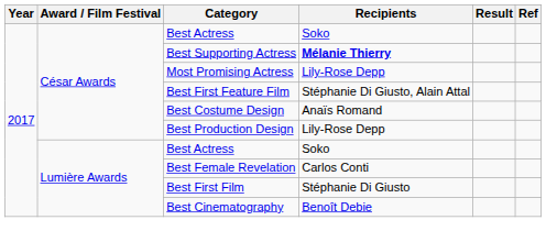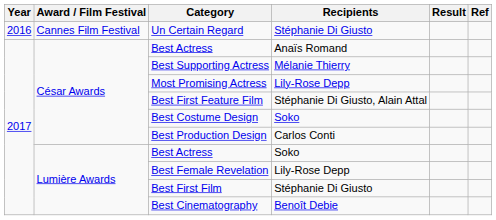+ row: 2016 | Cannes Film Festival | Un Certain Regard | Stéphanie Di Giusto
César Awards / Best Actress | Recipients: Soko -> Anaïs Romand
Best Supporting Actress | Recipients: bold -> normal
Best Costume Design | Recipients: Anaïs Romand -> Soko
Best Production Design | Recipients: Lily-Rose Depp -> Carlos Conti
Best Female Revelation | Recipients: Carlos Conti -> Lily-Rose Depp
